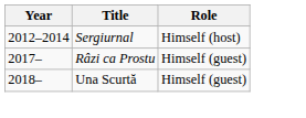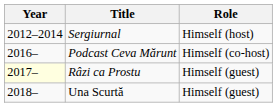+ row: 2016– | Podcast Ceva Mărunt | Himself (co-host)
Râzi ca Prostu | Year: no background -> lightyellow background
